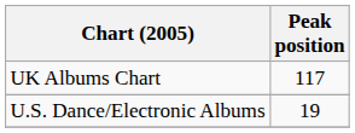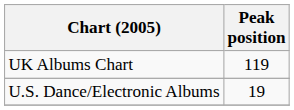UK Albums Chart | Peak position: 117 -> 119
